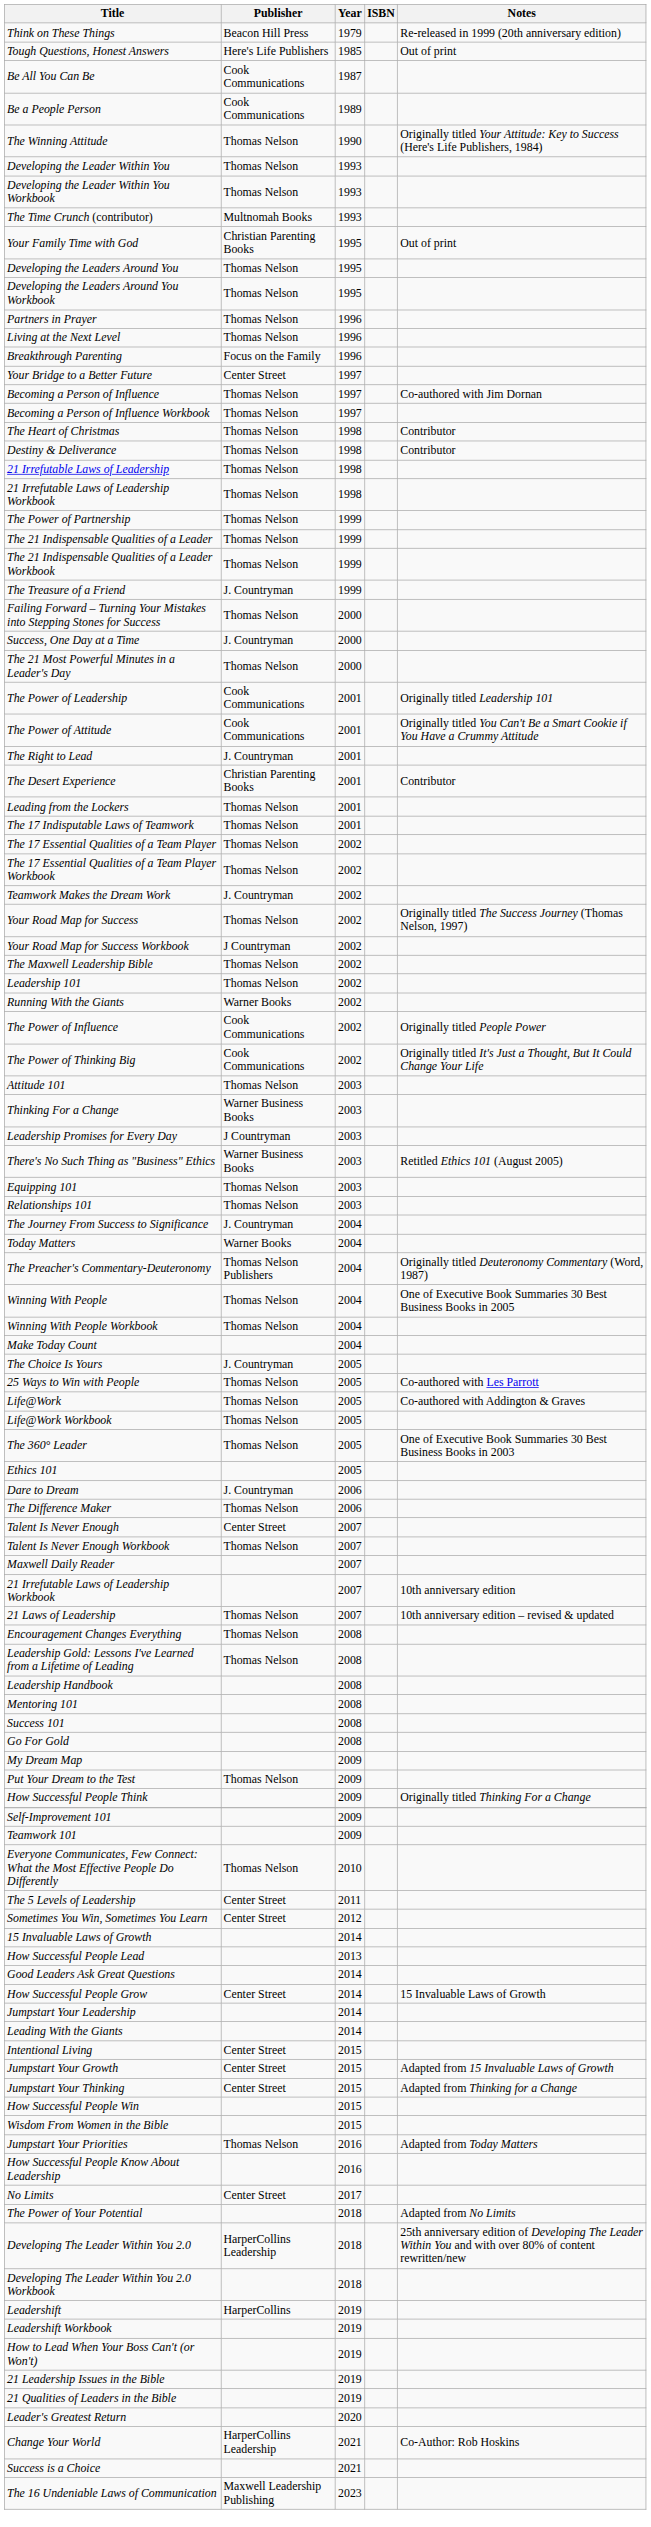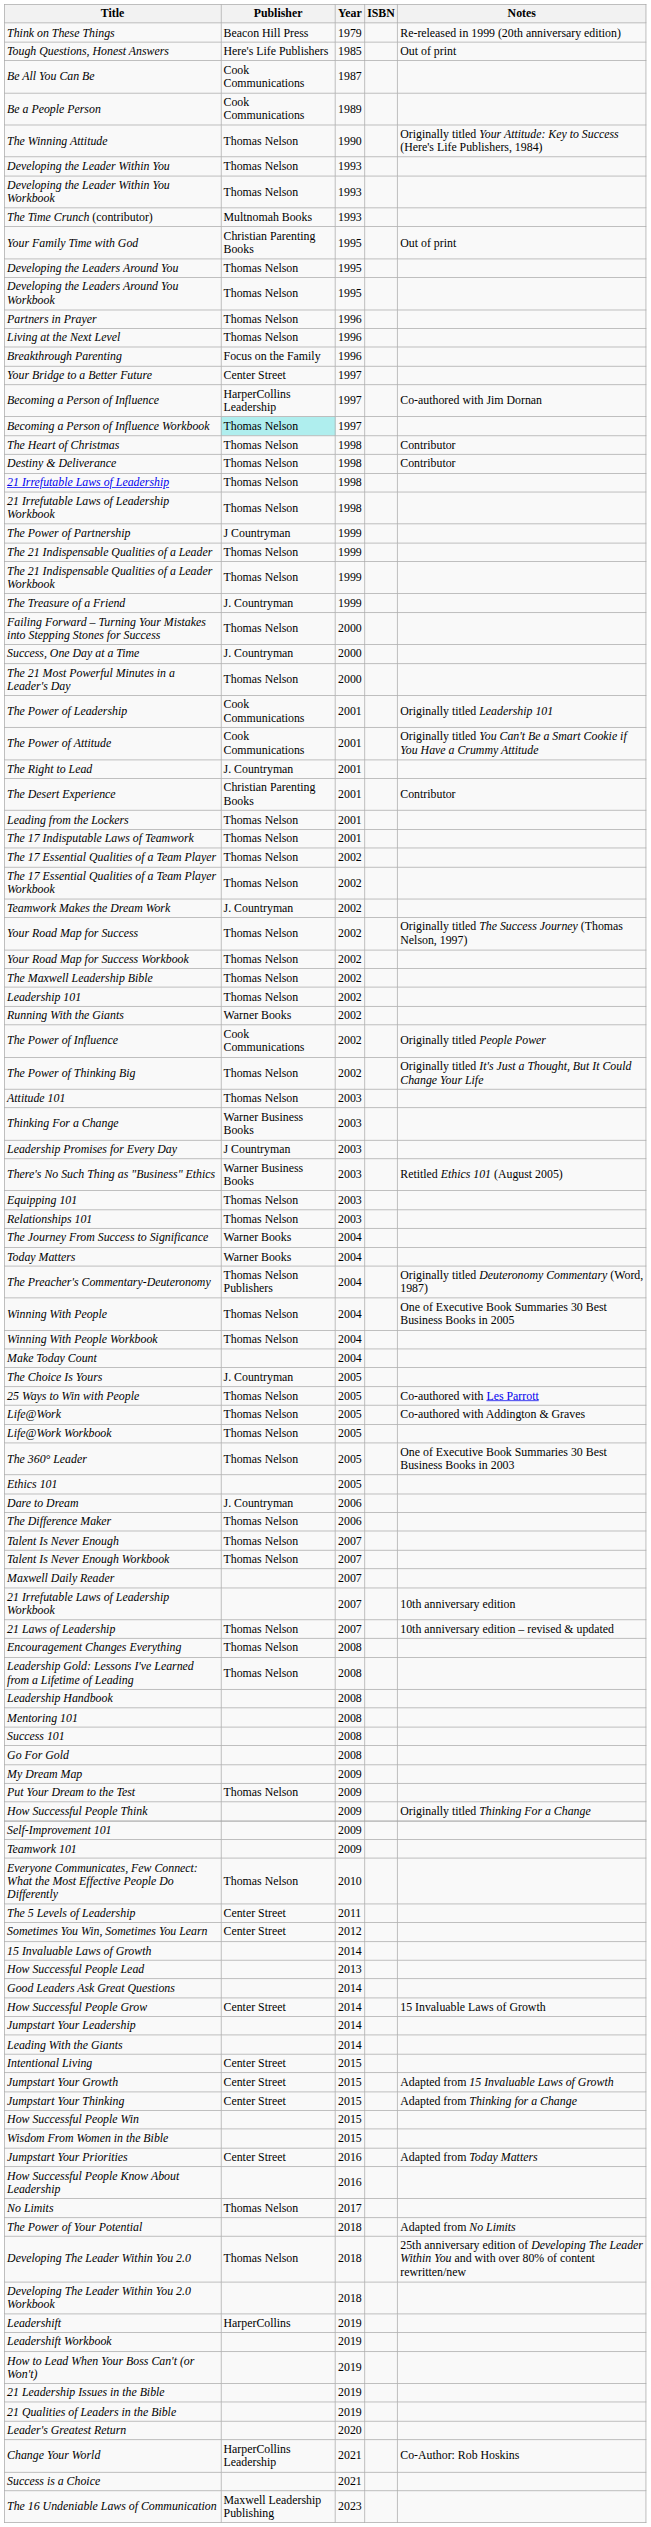Becoming a Person of Influence | Publisher: Thomas Nelson -> HarperCollins Leadership
Becoming a Person of Influence Workbook | Publisher: no background -> paleturquoise background
The Power of Partnership | Publisher: Thomas Nelson -> J Countryman
Your Road Map for Success Workbook | Publisher: J Countryman -> Thomas Nelson
The Power of Thinking Big | Publisher: Cook Communications -> Thomas Nelson
The Journey From Success to Significance | Publisher: J. Countryman -> Warner Books
Talent Is Never Enough | Publisher: Center Street -> Thomas Nelson
Jumpstart Your Priorities | Publisher: Thomas Nelson -> Center Street
No Limits | Publisher: Center Street -> Thomas Nelson
Developing The Leader Within You 2.0 | Publisher: HarperCollins Leadership -> Thomas Nelson
